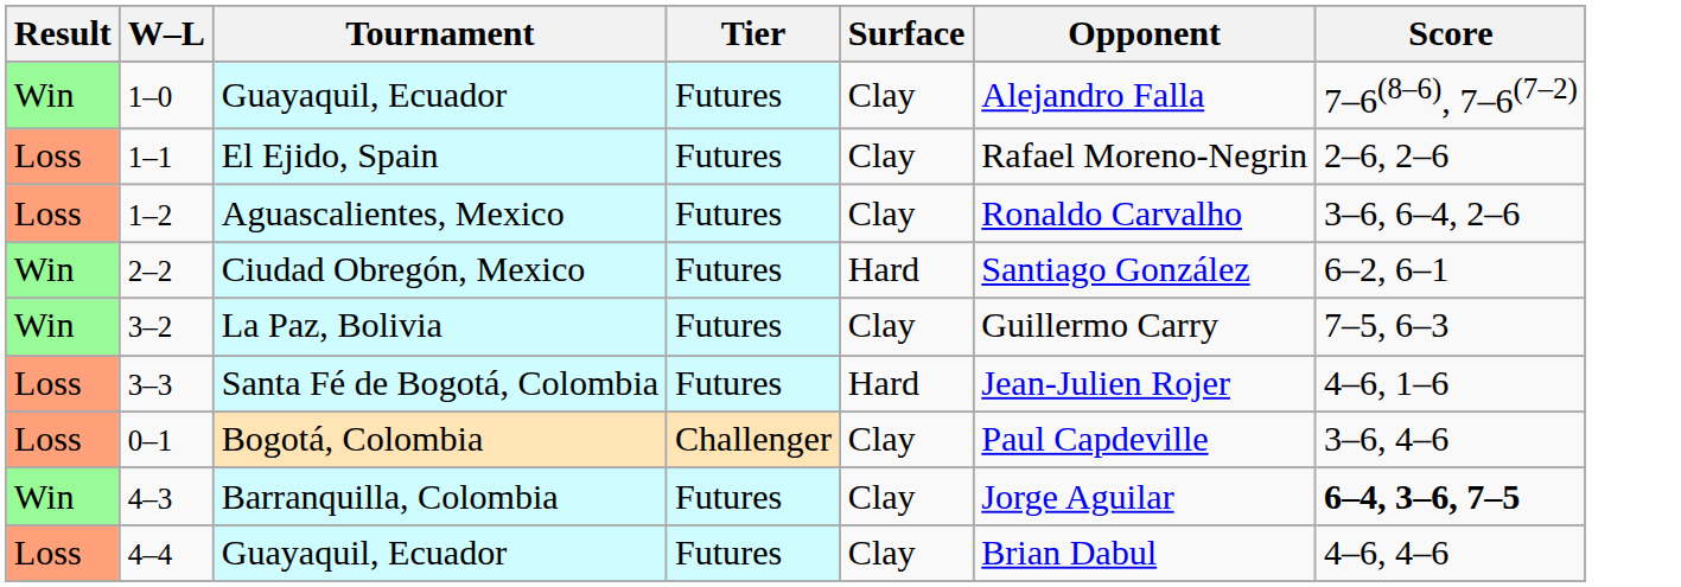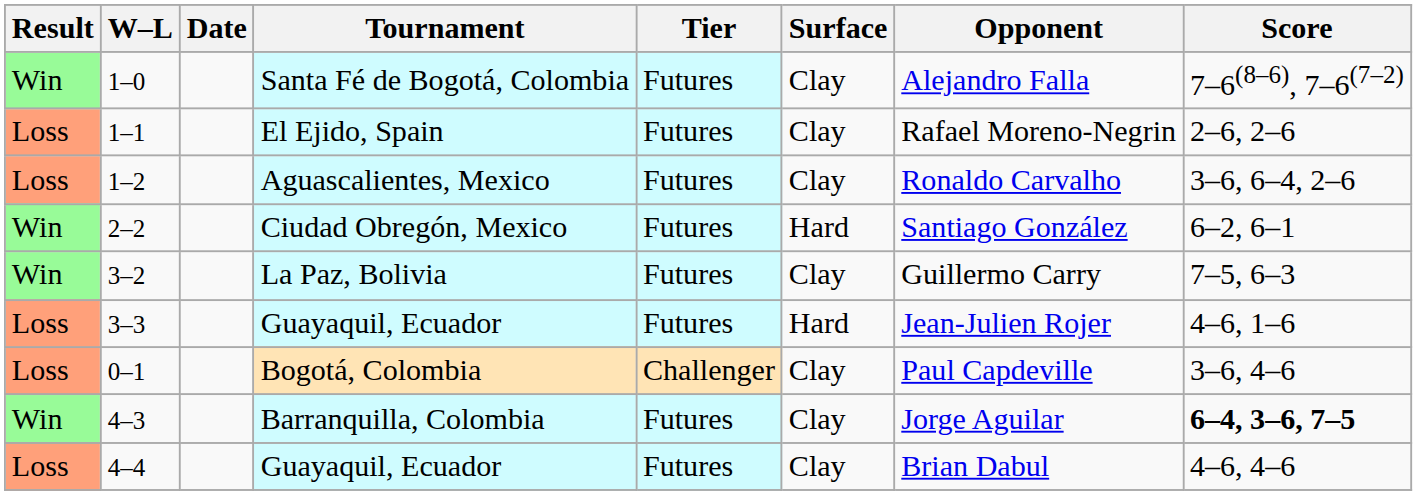+ column: Date
1–0 | Tournament: Guayaquil, Ecuador -> Santa Fé de Bogotá, Colombia
3–3 | Tournament: Santa Fé de Bogotá, Colombia -> Guayaquil, Ecuador
